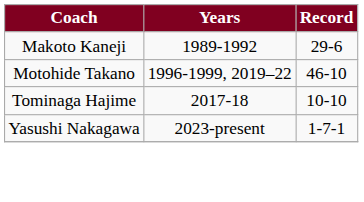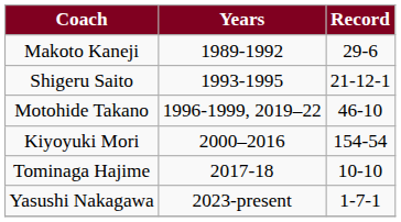+ row: Shigeru Saito | 1993-1995 | 21-12-1
+ row: Kiyoyuki Mori | 2000–2016 | 154-54
